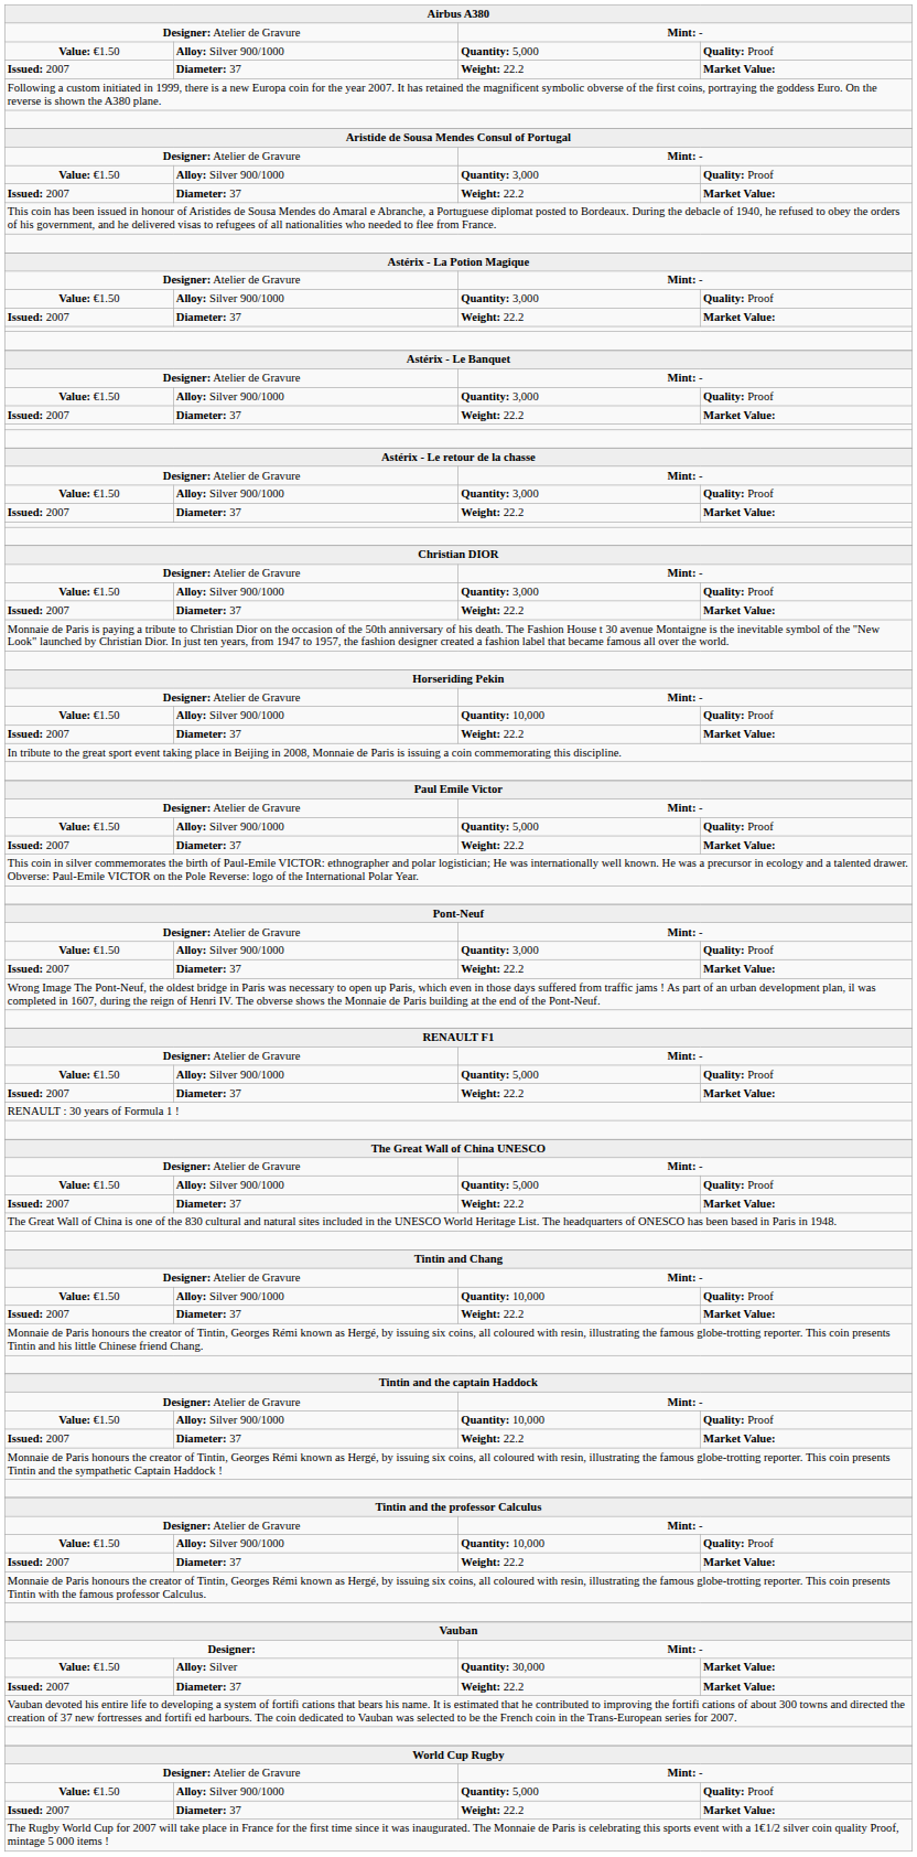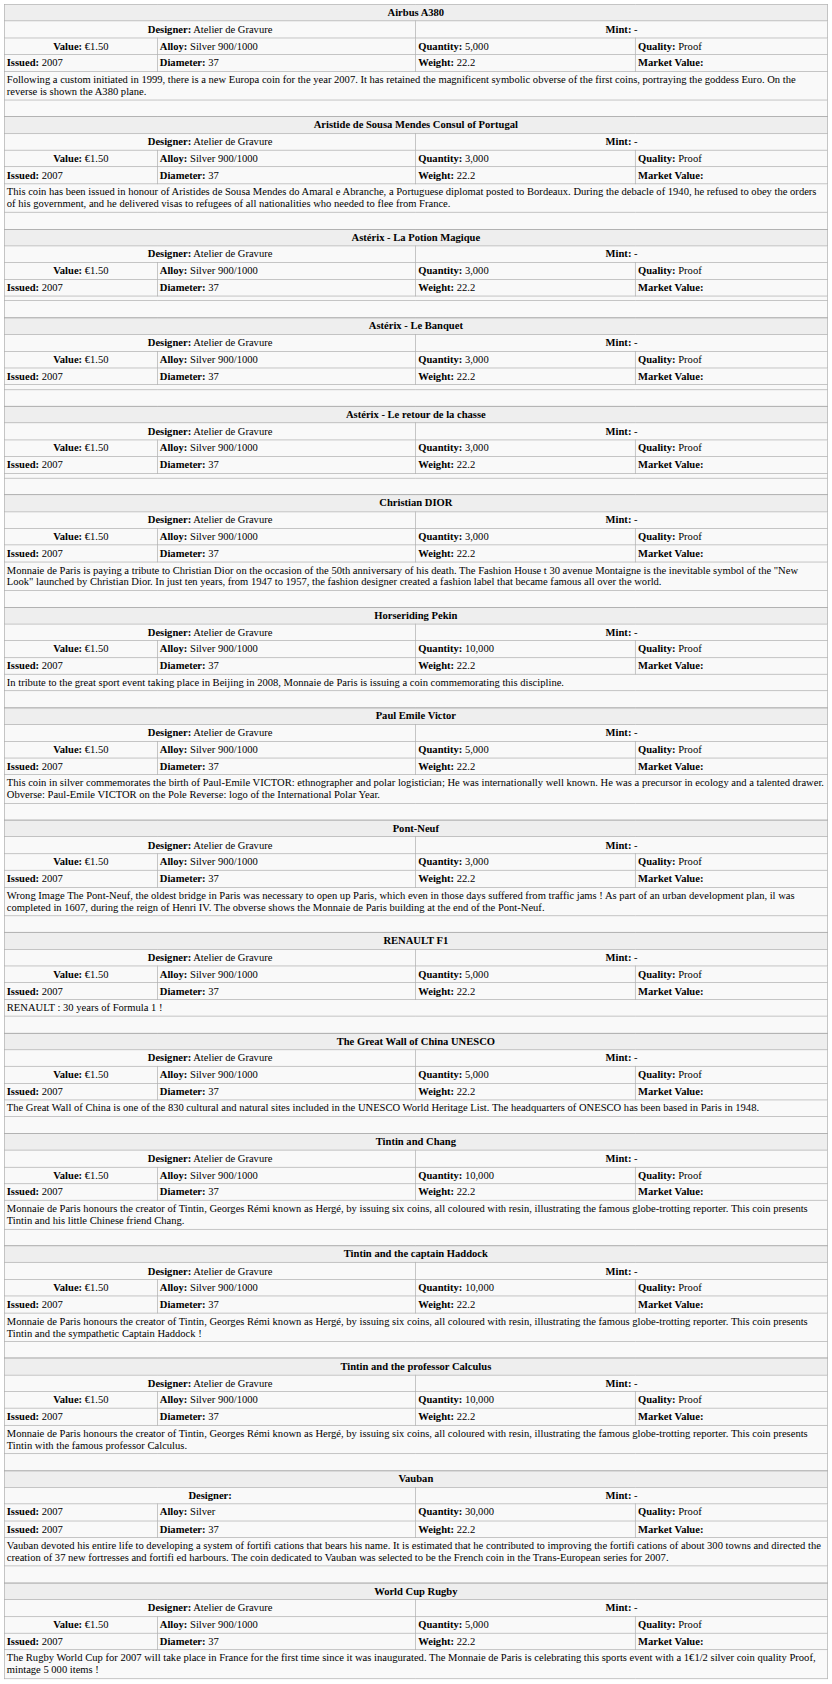Quantity: 30,000 | column 1: Value: €1.50 -> Issued: 2007
Quantity: 30,000 | column 4: Market Value: -> Quality: Proof
